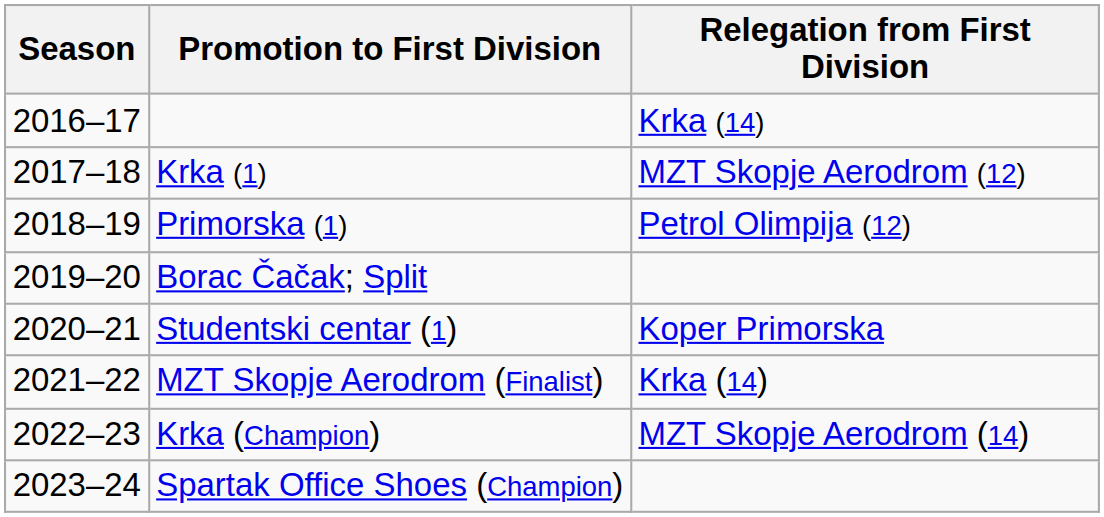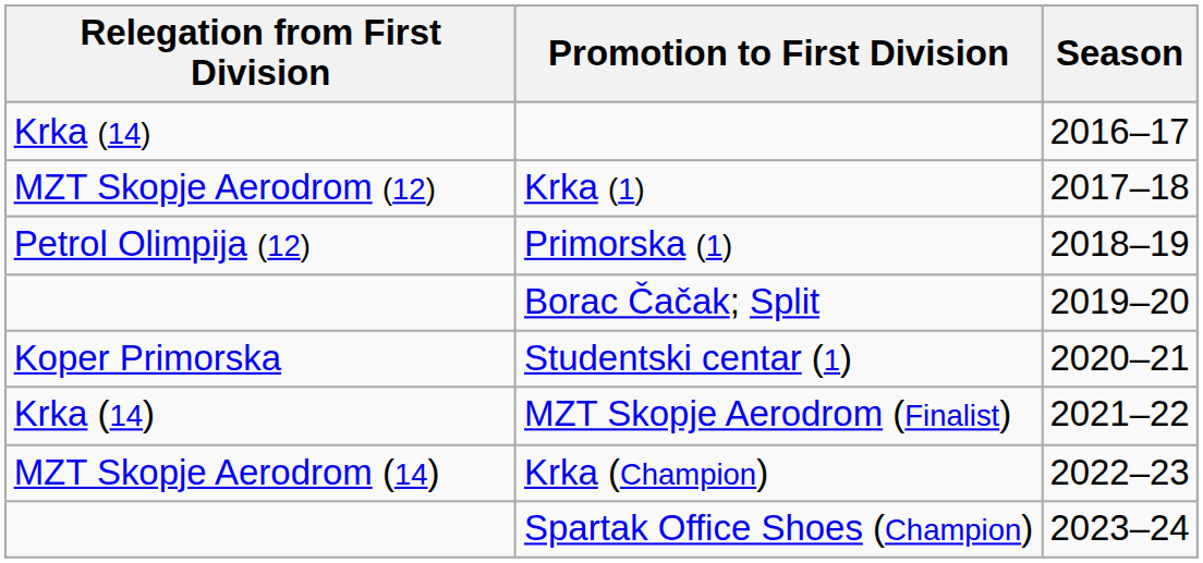columns swapped: Season <-> Relegation from First Division
